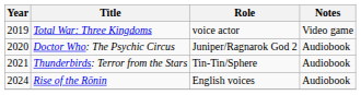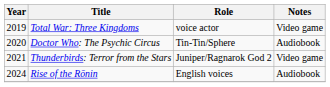Doctor Who: The Psychic Circus | Role: Juniper/Ragnarok God 2 -> Tin-Tin/Sphere
Thunderbirds: Terror from the Stars | Role: Tin-Tin/Sphere -> Juniper/Ragnarok God 2
Thunderbirds: Terror from the Stars | Notes: Audiobook -> Video game
